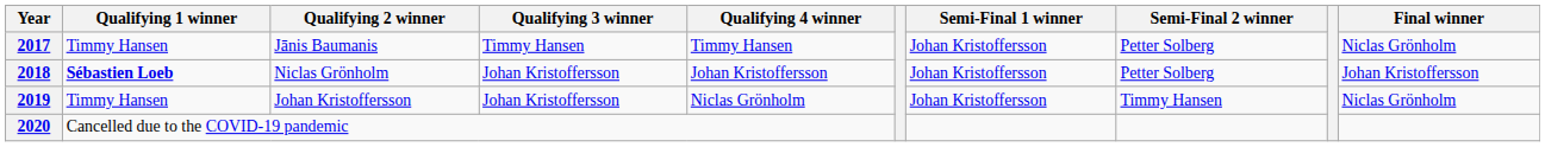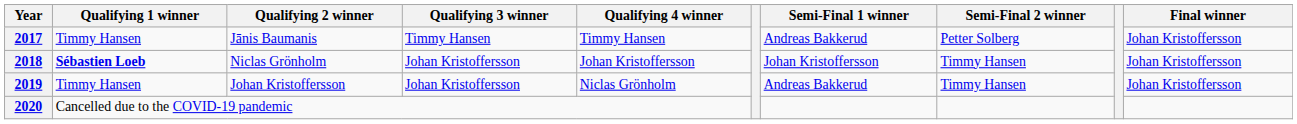2017 | Semi-Final 1 winner: Johan Kristoffersson -> Andreas Bakkerud
2017 | Final winner: Niclas Grönholm -> Johan Kristoffersson
2018 | Semi-Final 2 winner: Petter Solberg -> Timmy Hansen
2019 | Semi-Final 1 winner: Johan Kristoffersson -> Andreas Bakkerud
2019 | Final winner: Niclas Grönholm -> Johan Kristoffersson
